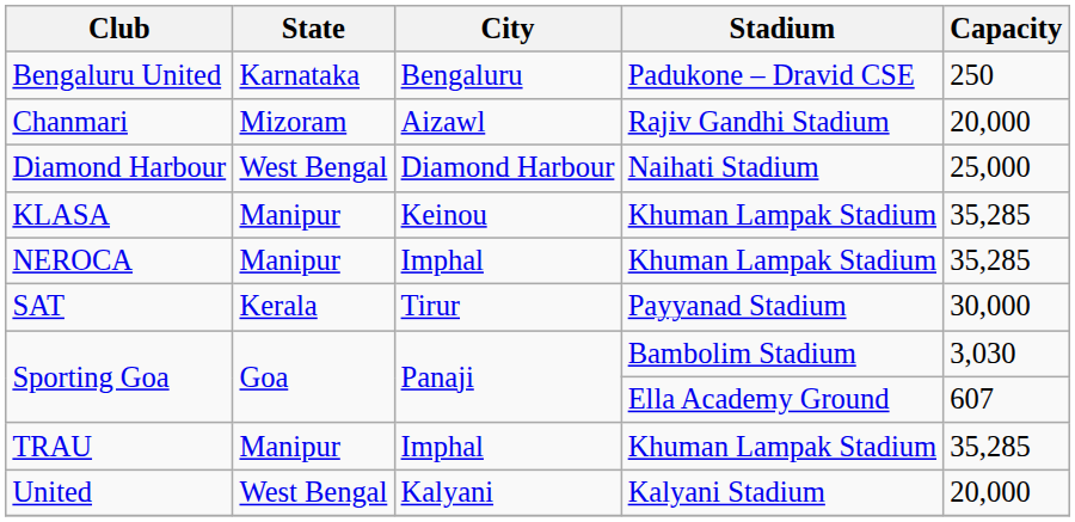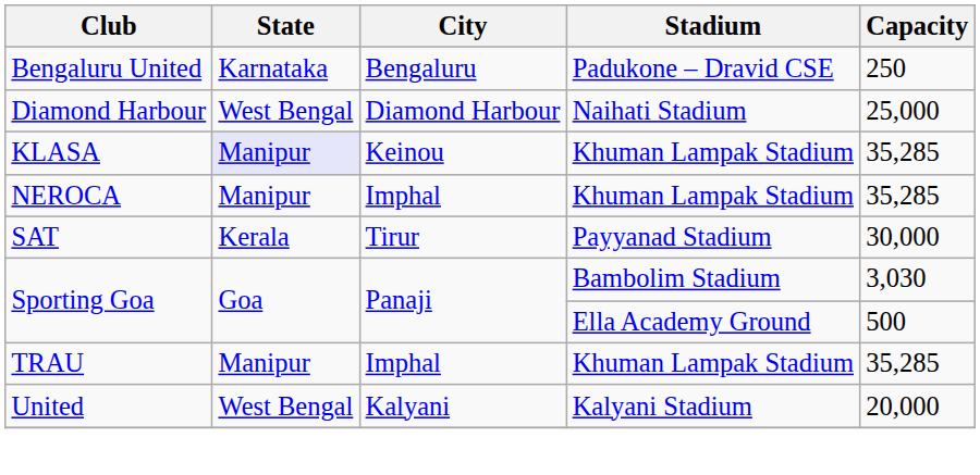- row: Chanmari | Mizoram | Aizawl | Rajiv Gandhi Stadium | 20,000
KLASA | State: no background -> lavender background
Sporting Goa / Ella Academy Ground | Capacity: 607 -> 500
